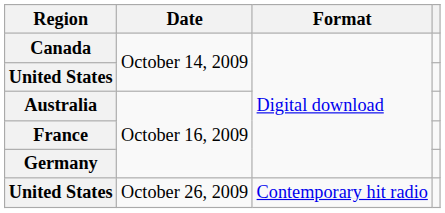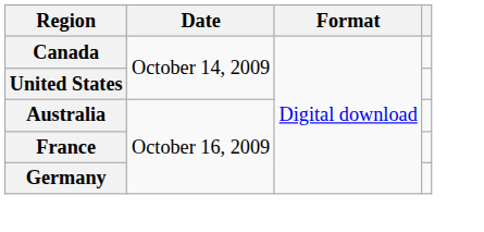- row: United States | October 26, 2009 | Contemporary hit radio
